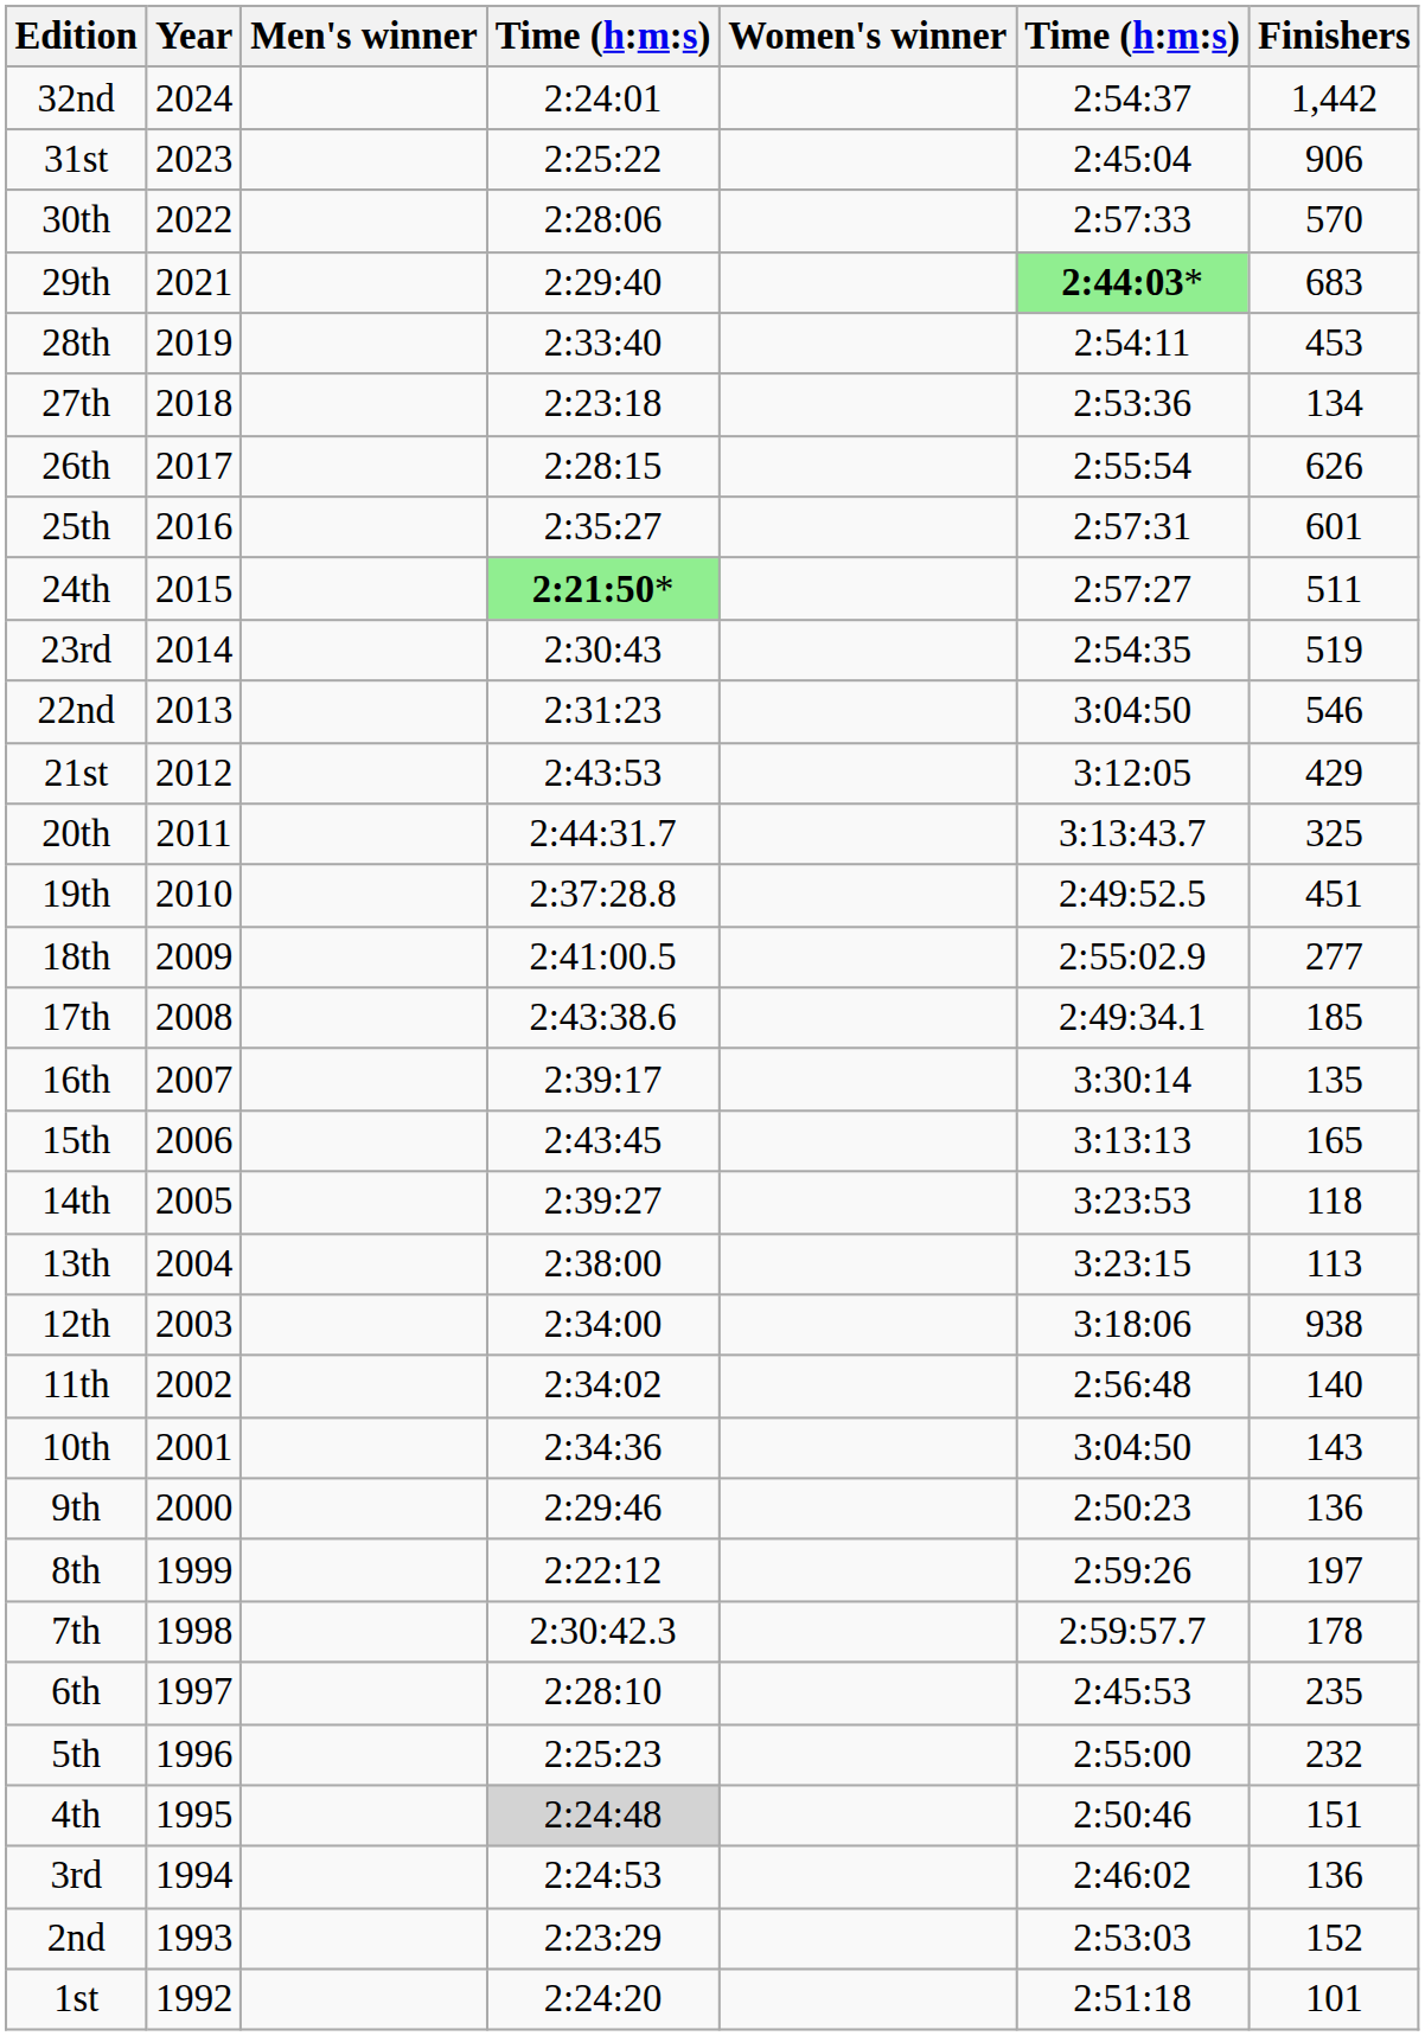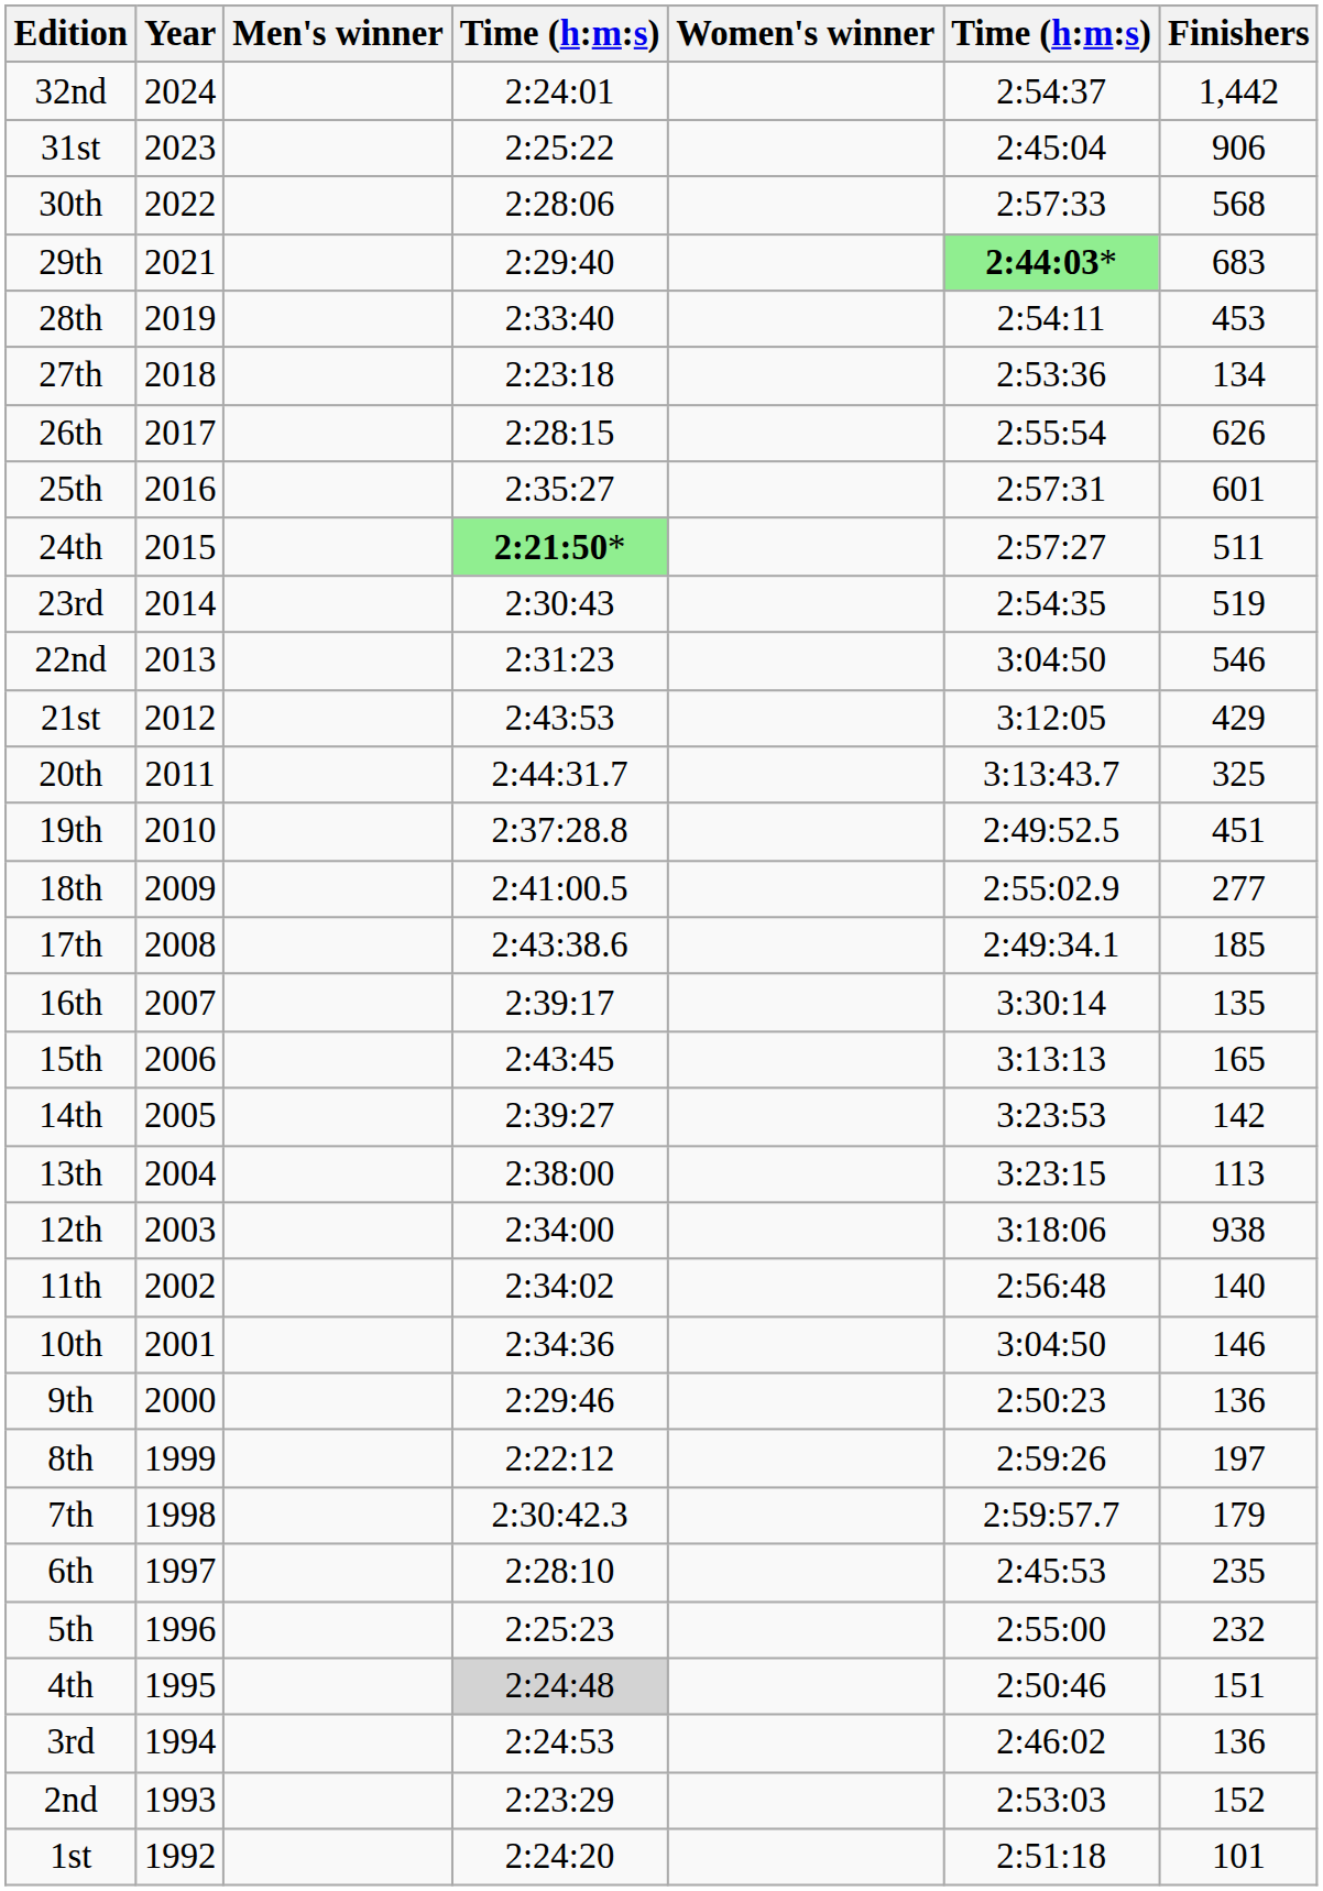30th | Finishers: 570 -> 568
14th | Finishers: 118 -> 142
10th | Finishers: 143 -> 146
7th | Finishers: 178 -> 179
